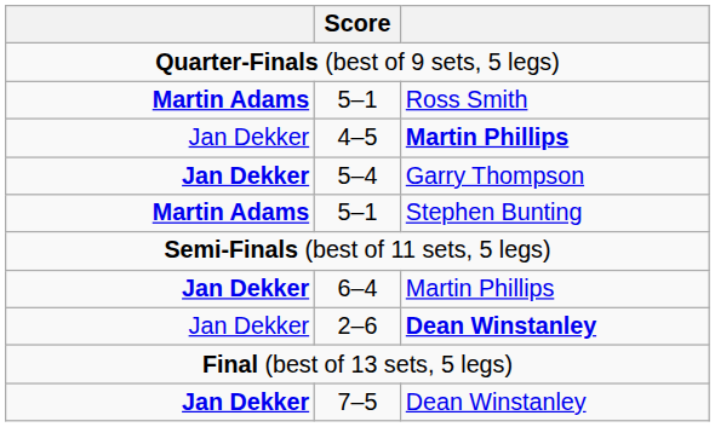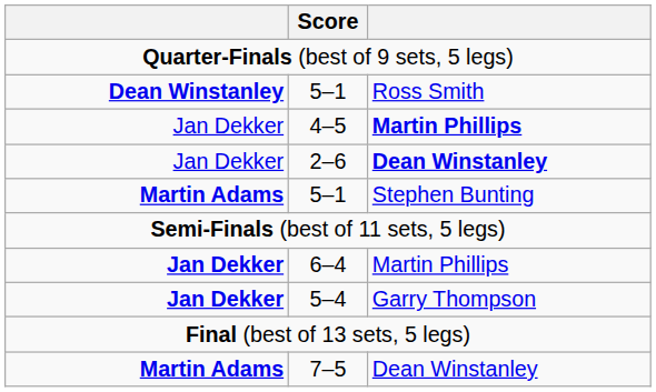5–1 / Ross Smith | column 1: Martin Adams -> Dean Winstanley
rows swapped: 5–4 <-> 2–6
7–5 | column 1: Jan Dekker -> Martin Adams
